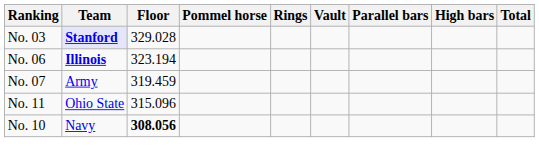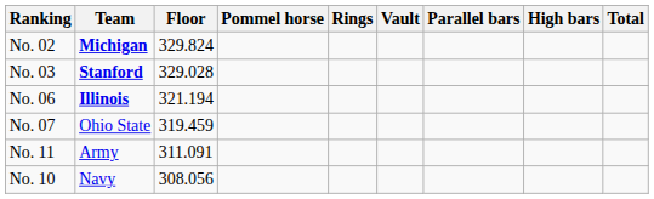+ row: No. 02 | Michigan | 329.824
No. 03 | Team: lavender background -> no background
No. 06 | Floor: 323.194 -> 321.194
No. 07 | Team: Army -> Ohio State
No. 11 | Team: Ohio State -> Army
No. 11 | Floor: 315.096 -> 311.091
No. 10 | Floor: bold -> normal
